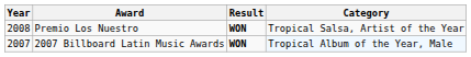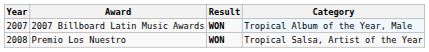rows swapped: 2007 Billboard Latin Music Awards <-> Premio Los Nuestro
